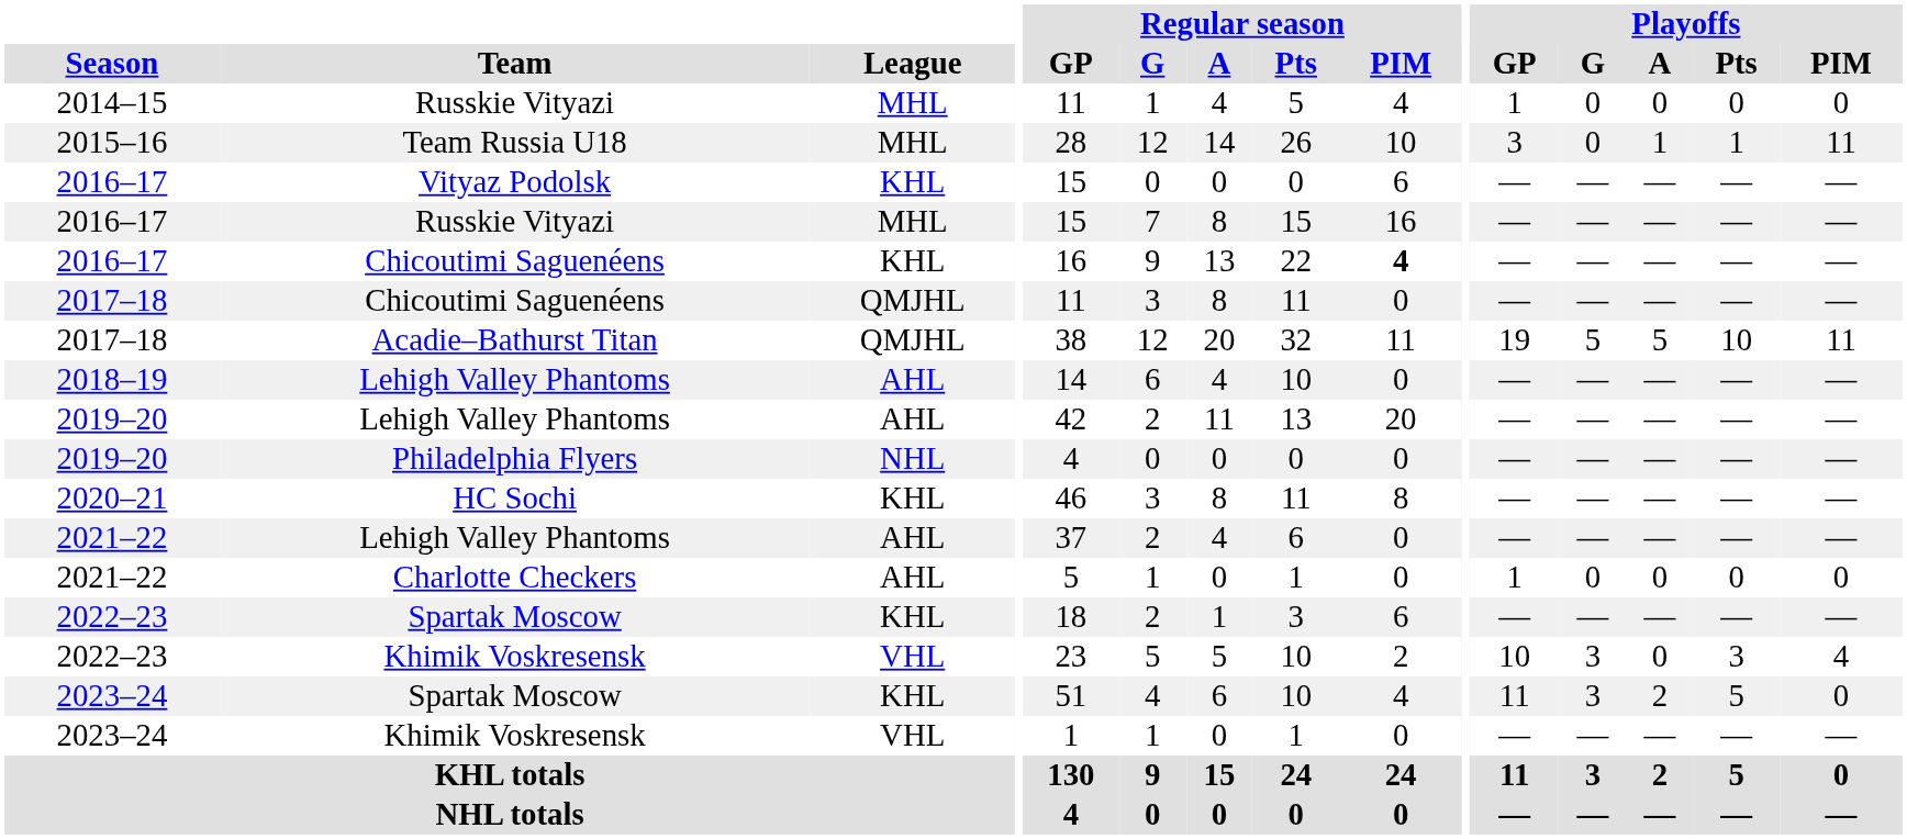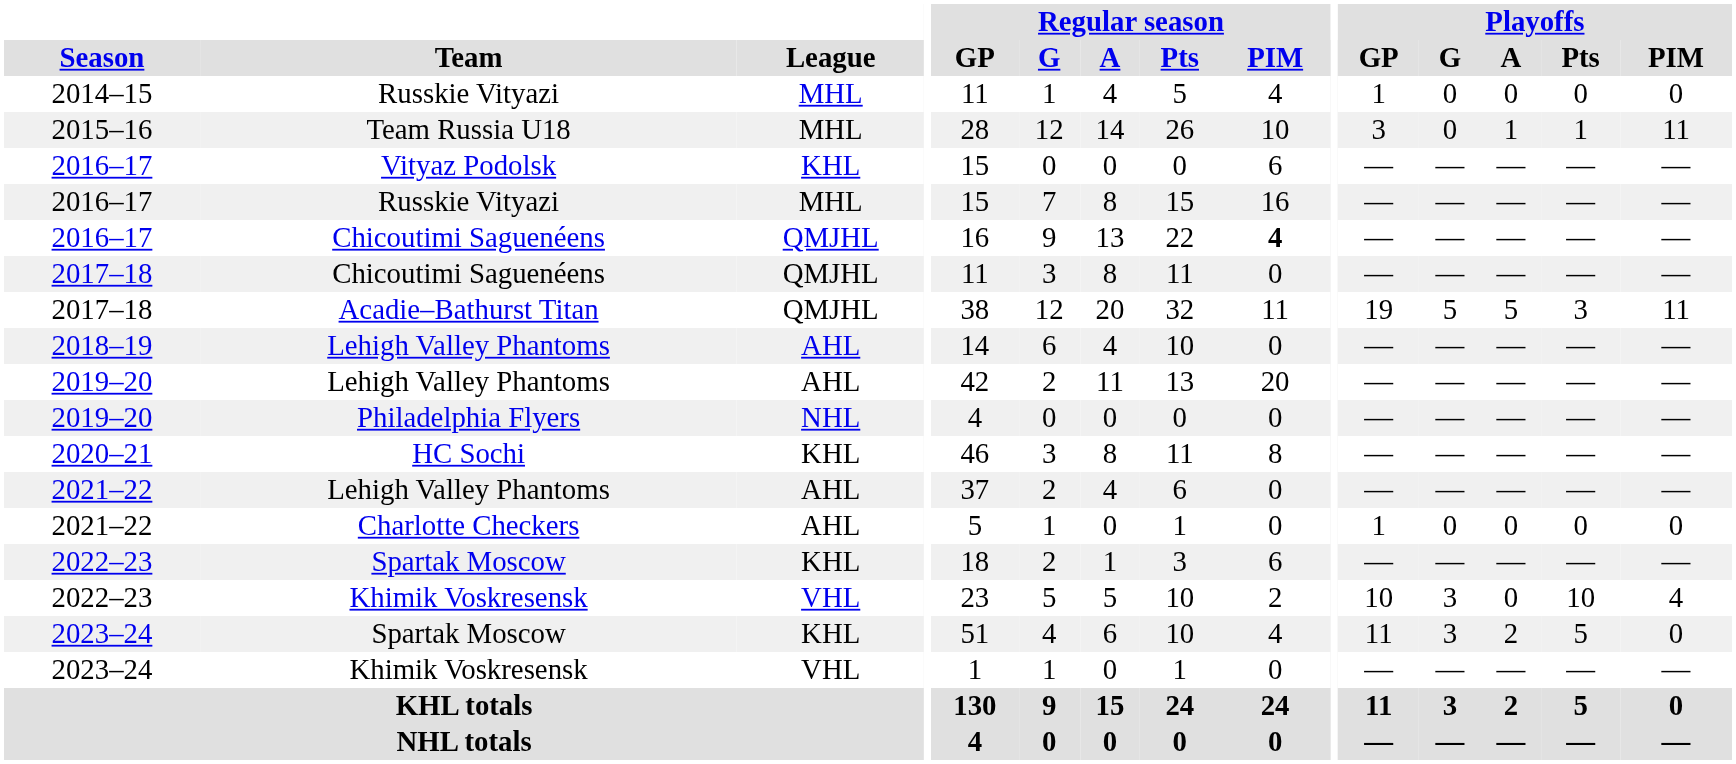2016–17 / Chicoutimi Saguenéens | League: KHL -> QMJHL
Acadie–Bathurst Titan | Playoffs / Pts: 10 -> 3
2022–23 / Khimik Voskresensk | Playoffs / Pts: 3 -> 10
